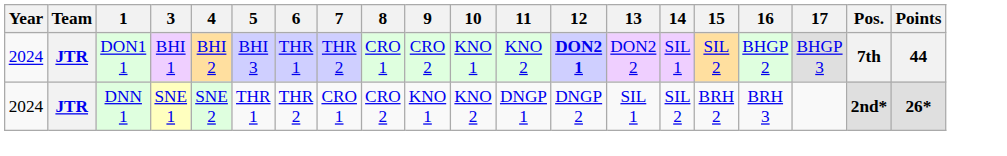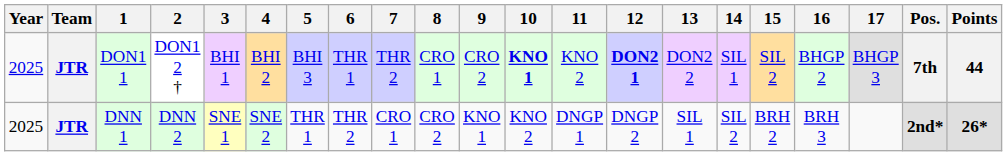+ column: 2 | DON1 2 † | DNN 2
DON1 1 | Year: 2024 -> 2025
DON1 1 | 10: normal -> bold
DNN 1 | Year: 2024 -> 2025
